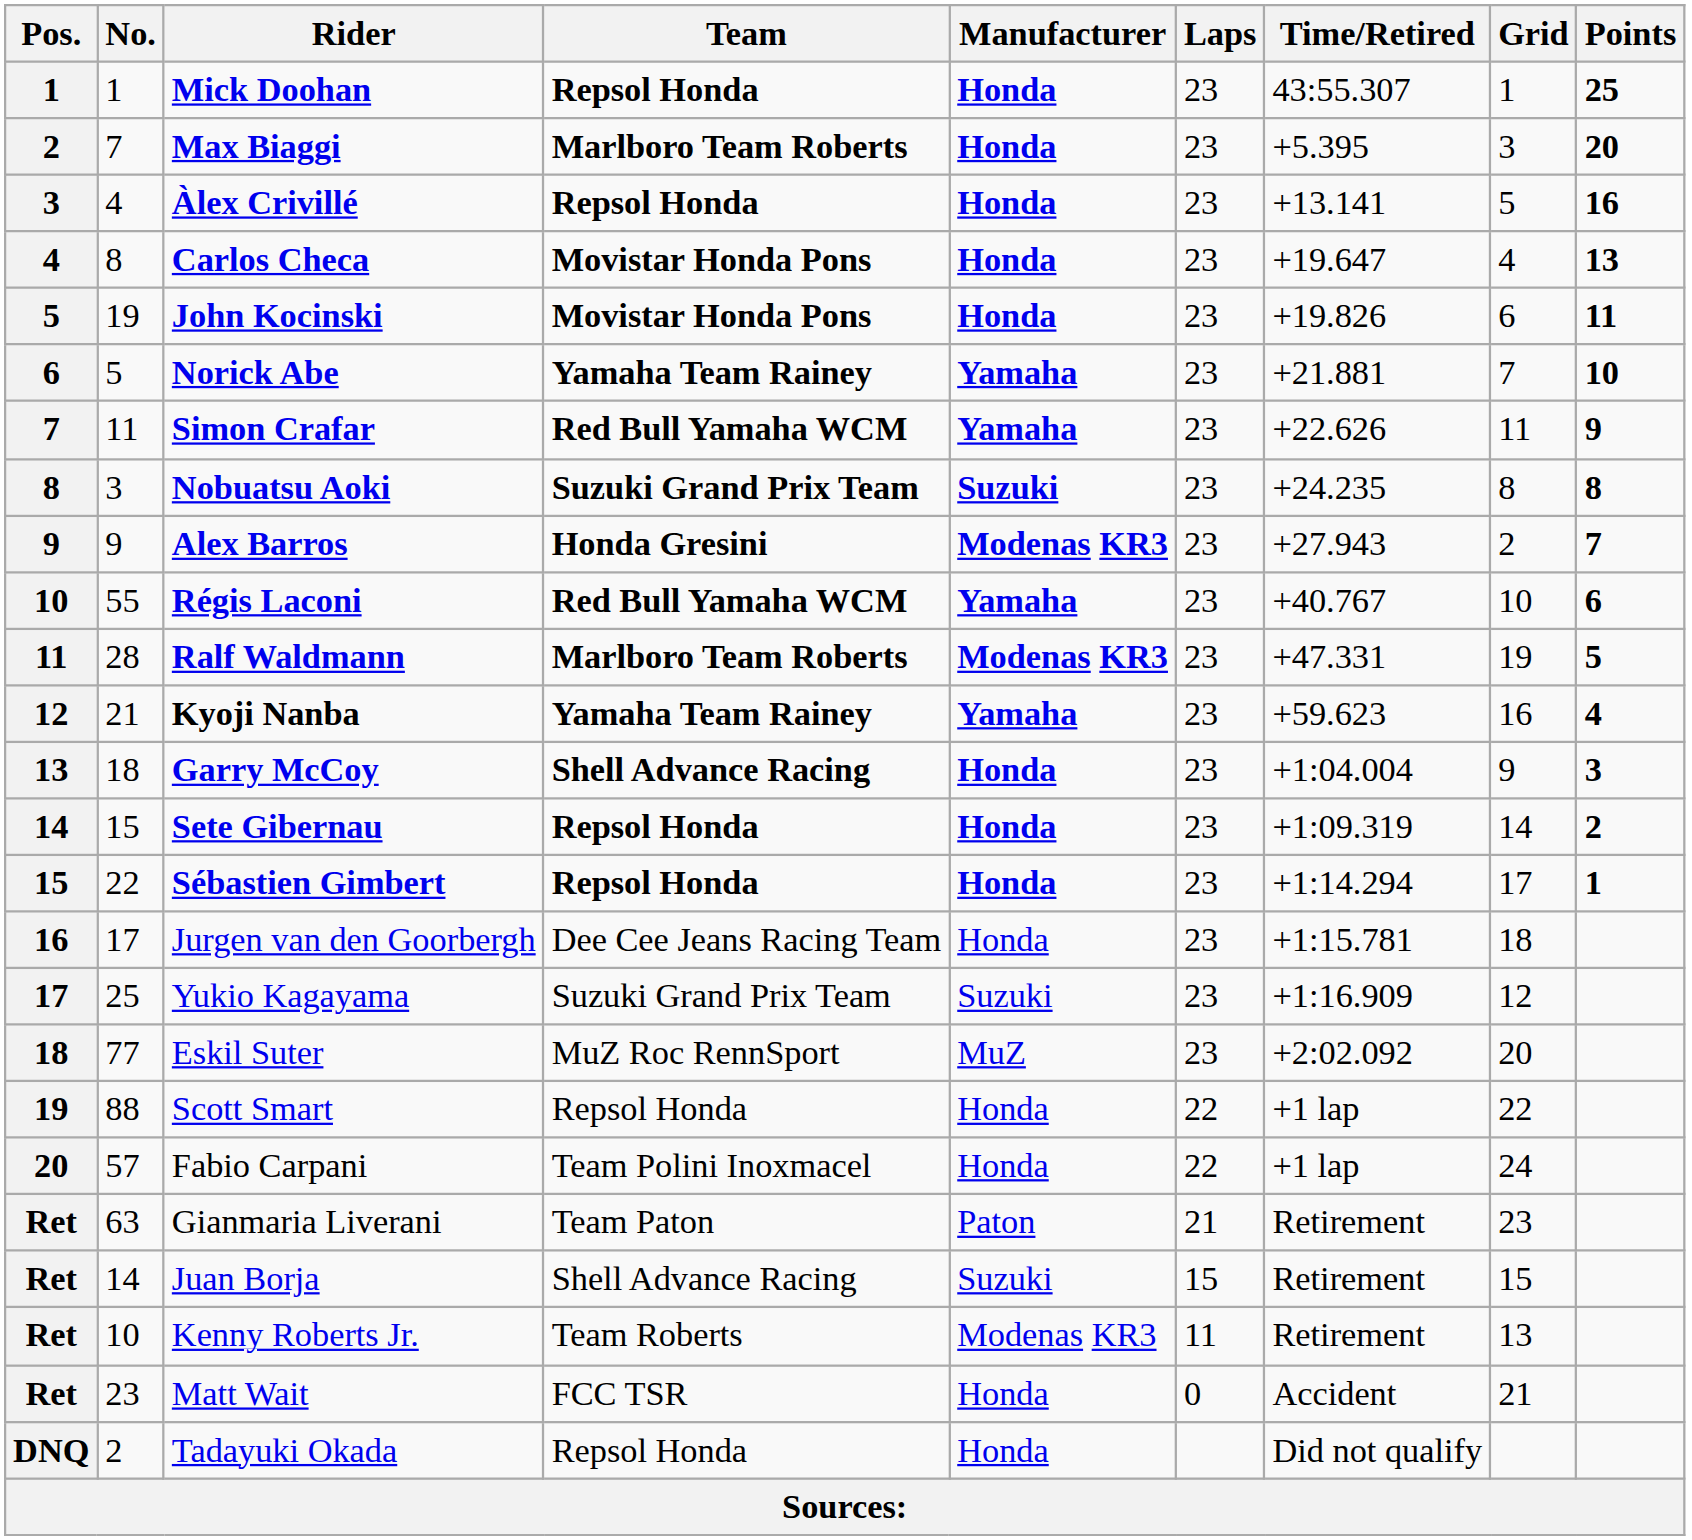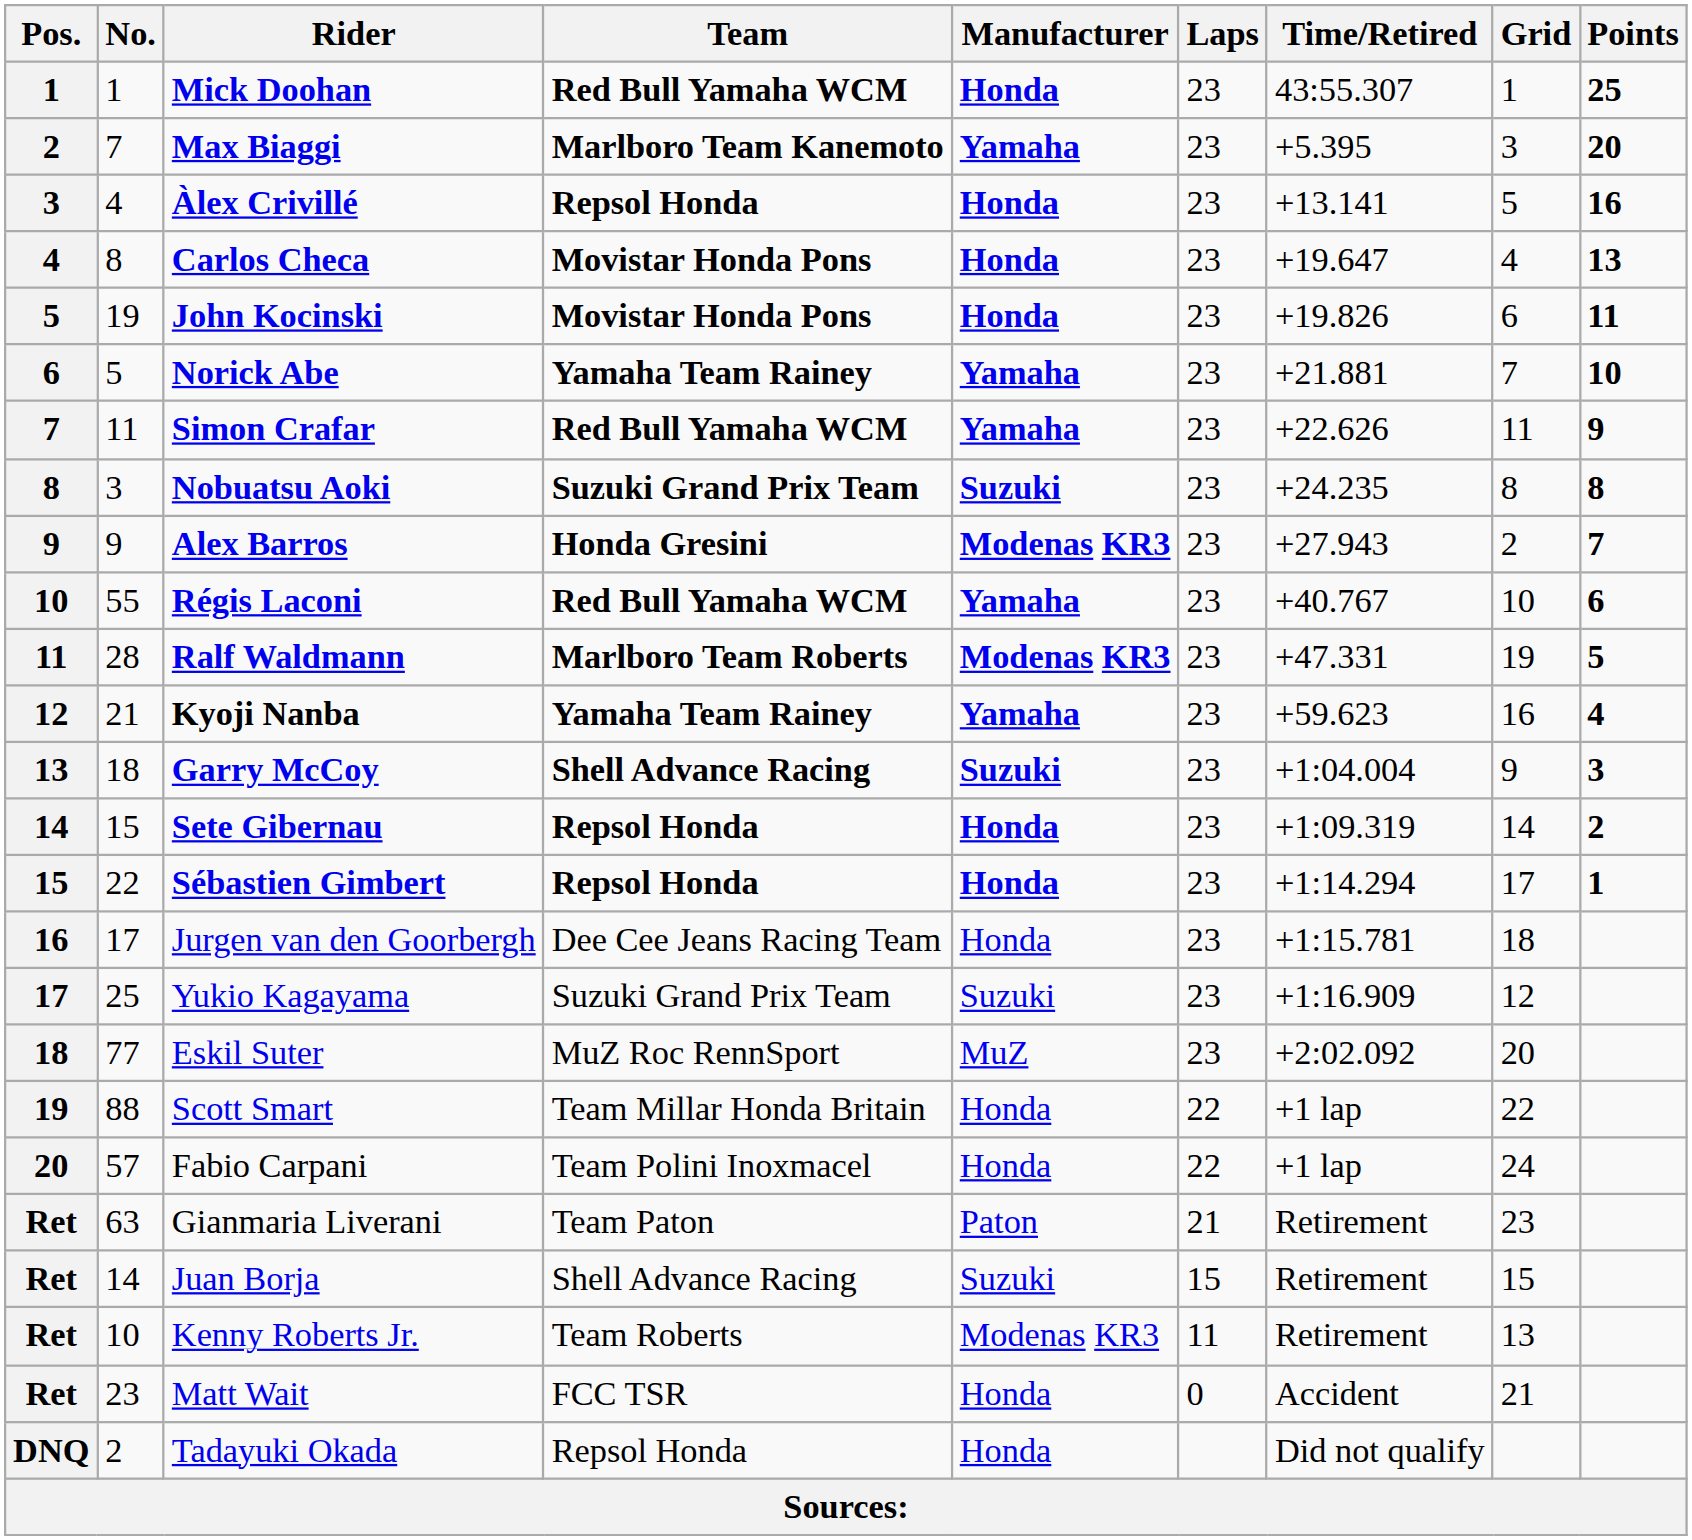Mick Doohan | Team: Repsol Honda -> Red Bull Yamaha WCM
Max Biaggi | Team: Marlboro Team Roberts -> Marlboro Team Kanemoto
Max Biaggi | Manufacturer: Honda -> Yamaha
Garry McCoy | Manufacturer: Honda -> Suzuki
Scott Smart | Team: Repsol Honda -> Team Millar Honda Britain
